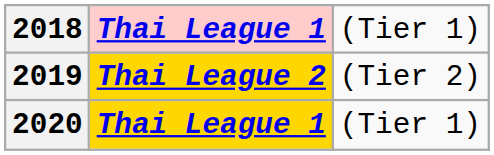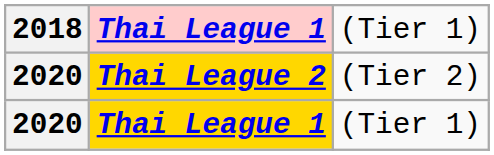Thai League 2 | column 1: 2019 -> 2020
